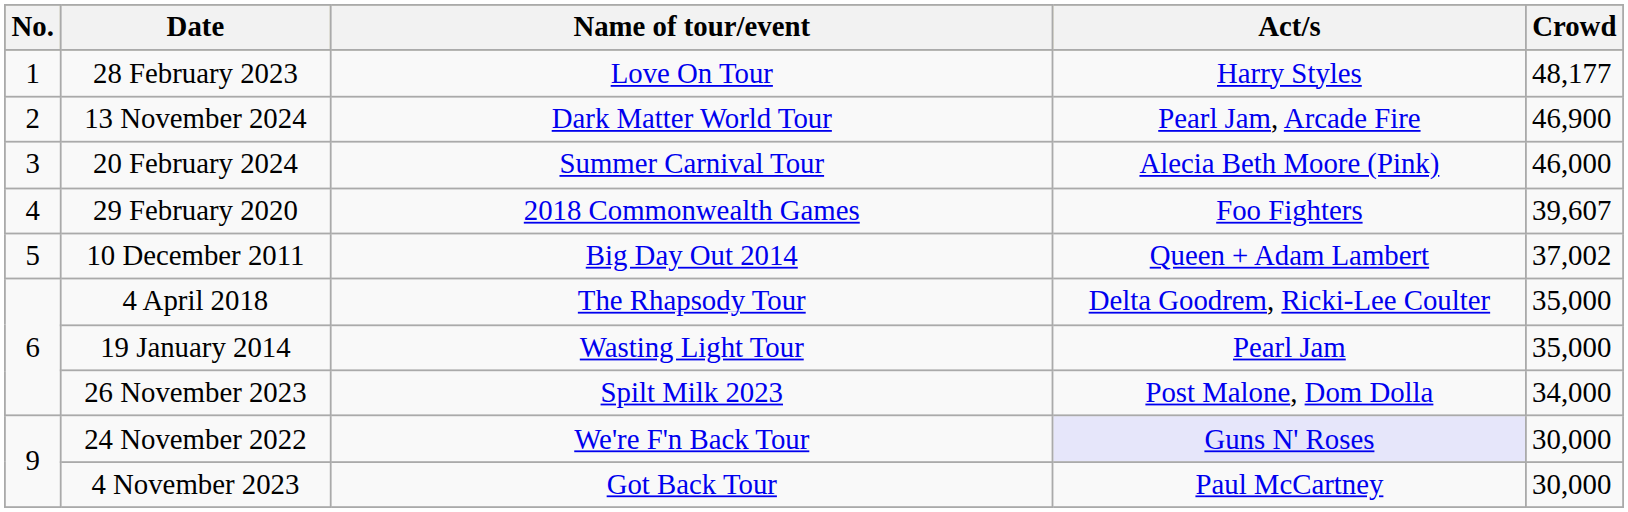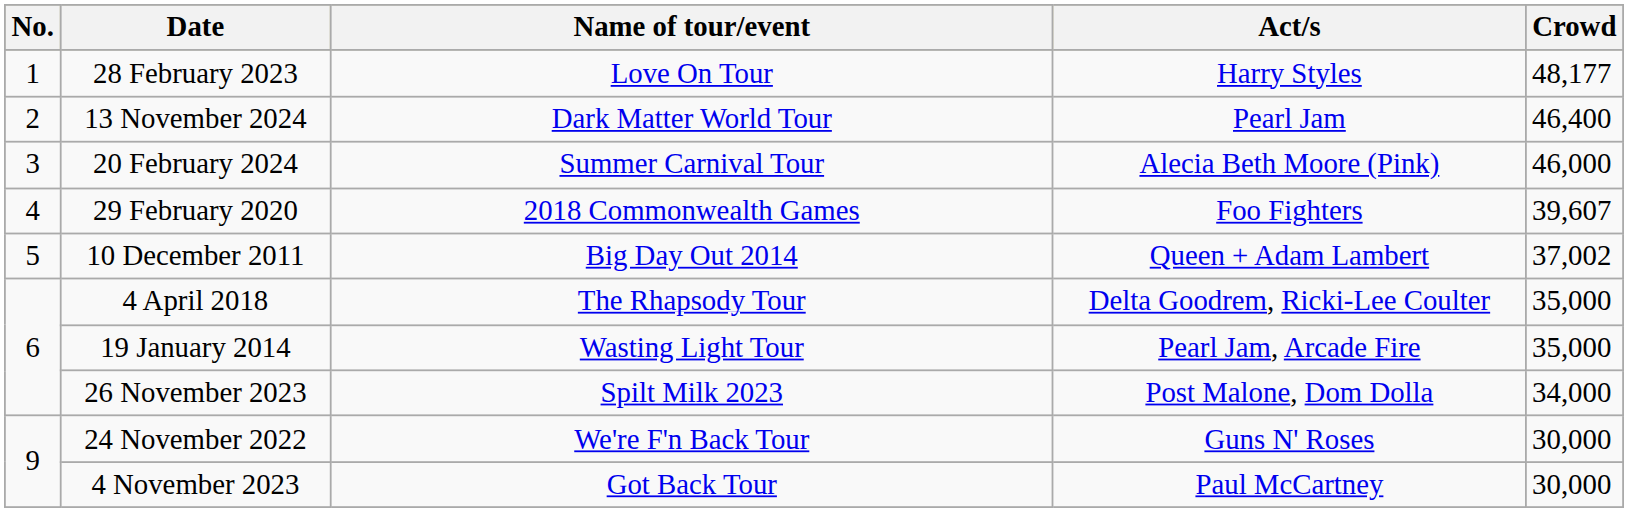13 November 2024 | Act/s: Pearl Jam, Arcade Fire -> Pearl Jam
13 November 2024 | Crowd: 46,900 -> 46,400
19 January 2014 | Act/s: Pearl Jam -> Pearl Jam, Arcade Fire
24 November 2022 | Act/s: lavender background -> no background
